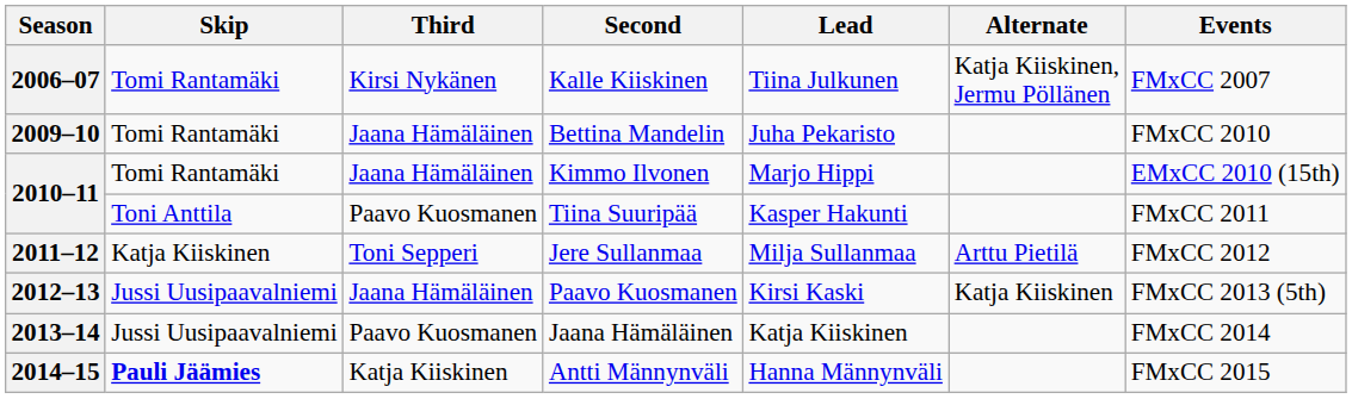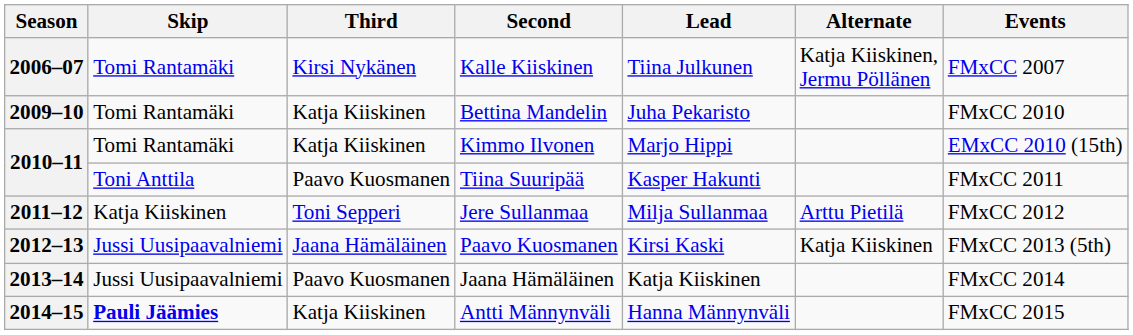Bettina Mandelin | Third: Jaana Hämäläinen -> Katja Kiiskinen
Kimmo Ilvonen | Third: Jaana Hämäläinen -> Katja Kiiskinen
